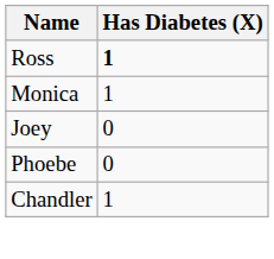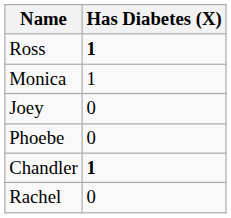Chandler | Has Diabetes (X): normal -> bold
+ row: Rachel | 0
